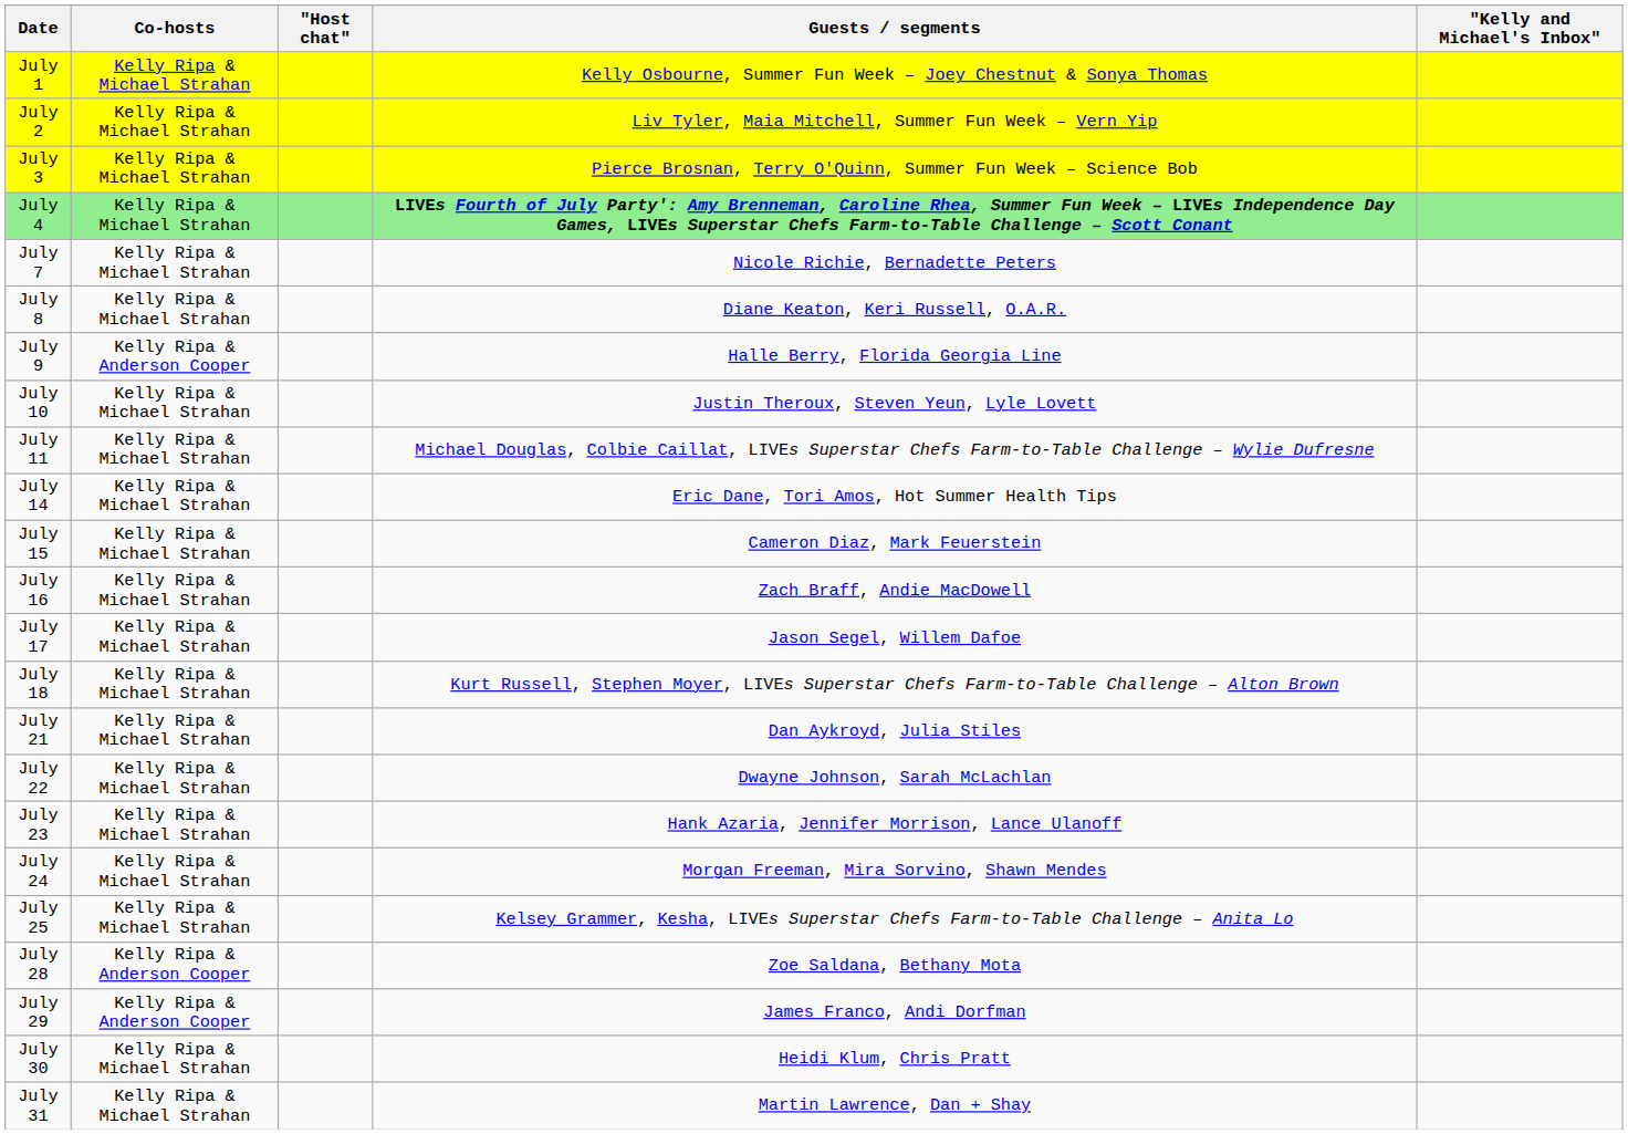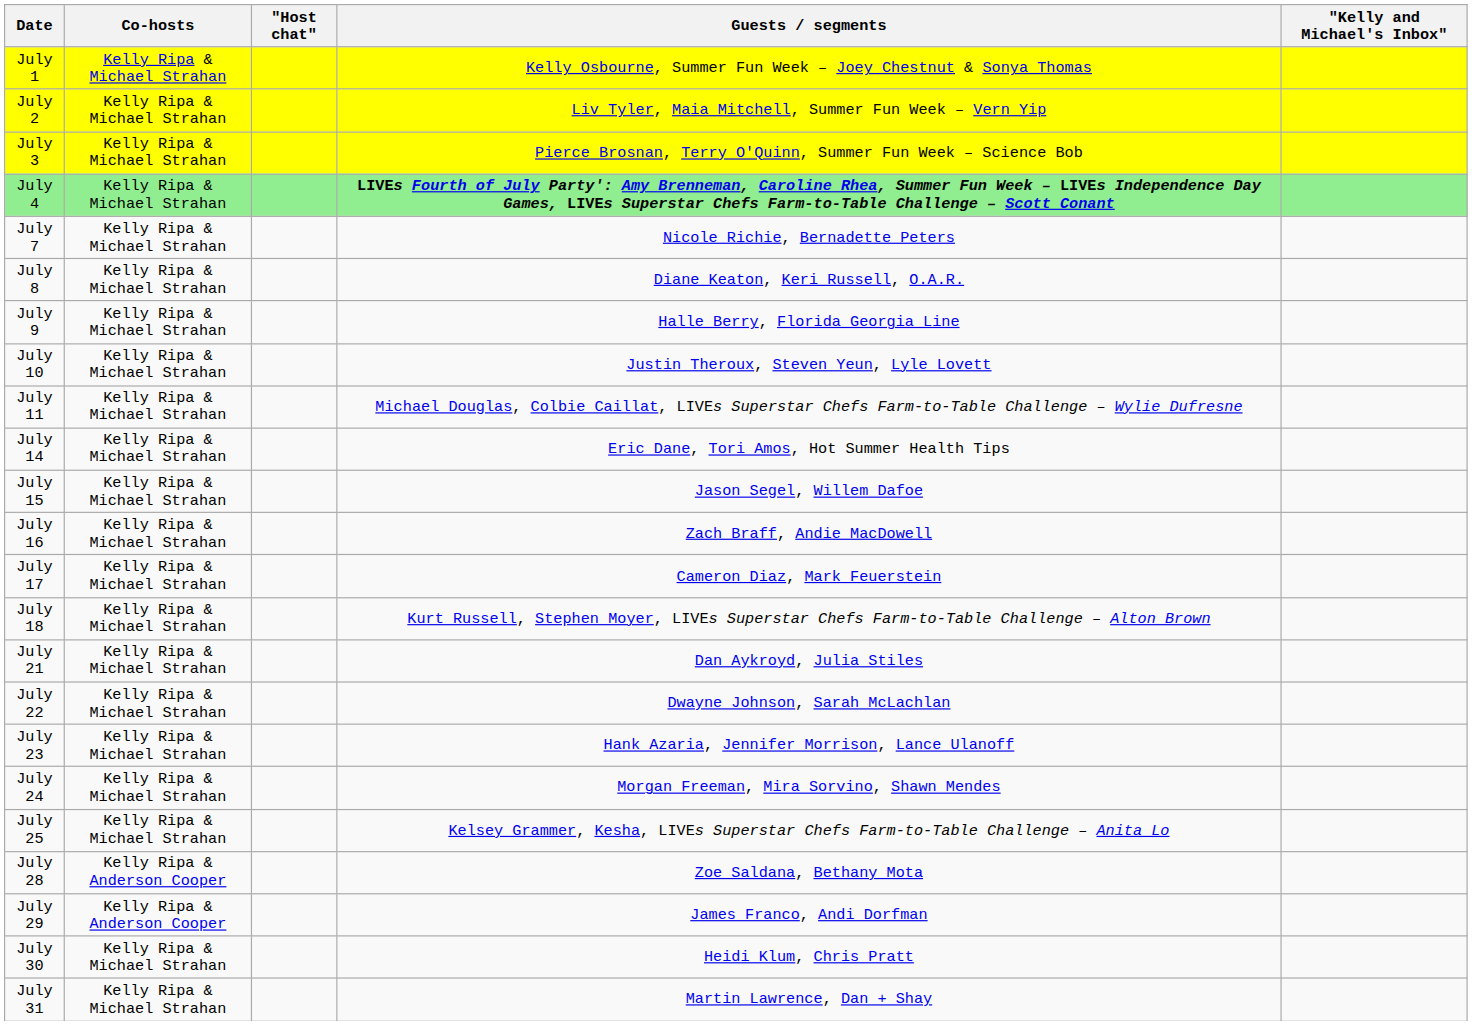July 9 | Co-hosts: Kelly Ripa & Anderson Cooper -> Kelly Ripa & Michael Strahan
July 15 | Guests / segments: Cameron Diaz, Mark Feuerstein -> Jason Segel, Willem Dafoe
July 17 | Guests / segments: Jason Segel, Willem Dafoe -> Cameron Diaz, Mark Feuerstein
